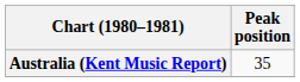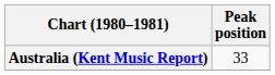Australia (Kent Music Report) | Peak position: 35 -> 33
